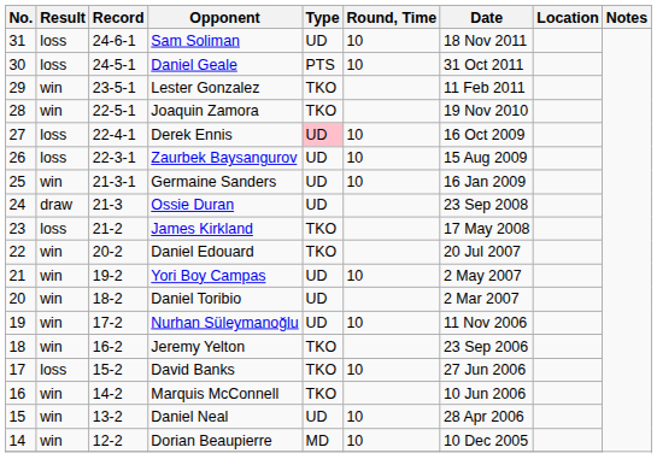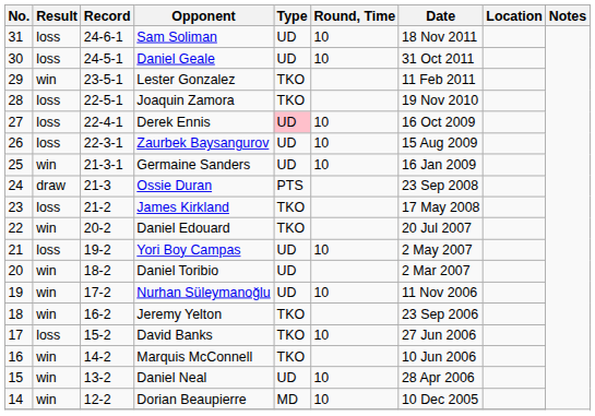Daniel Geale | Type: PTS -> UD
Joaquin Zamora | Result: win -> loss
Ossie Duran | Type: UD -> PTS
Yori Boy Campas | Result: win -> loss
